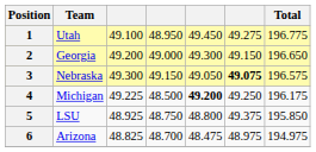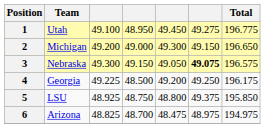2 | Team: Georgia -> Michigan
4 | Team: Michigan -> Georgia
4 | column 5: bold -> normal
